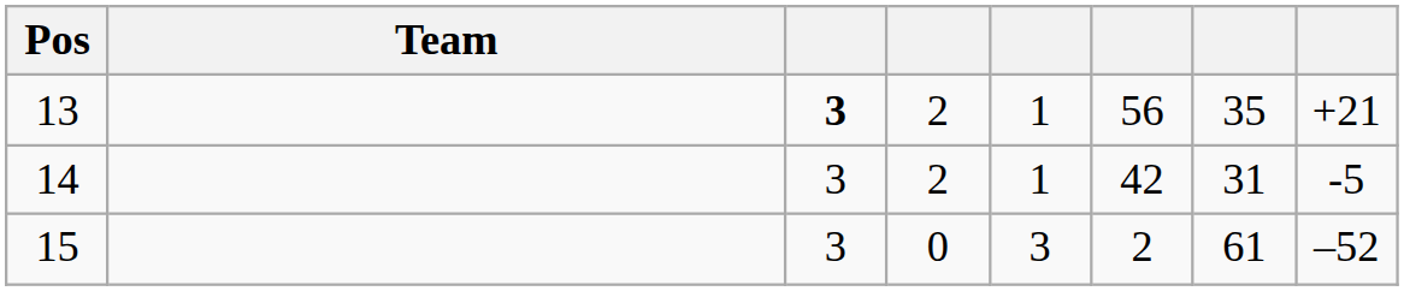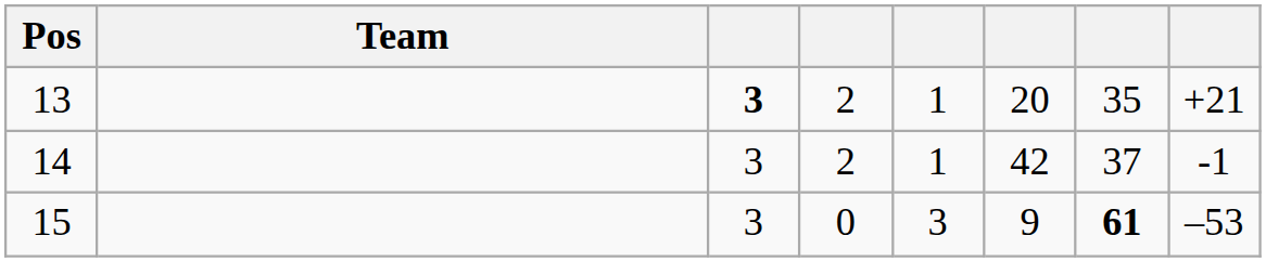13 | column 6: 56 -> 20
14 | column 7: 31 -> 37
14 | column 8: -5 -> -1
15 | column 6: 2 -> 9
15 | column 7: normal -> bold
15 | column 8: –52 -> –53
